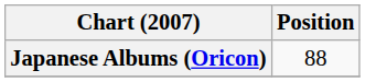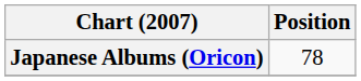Japanese Albums (Oricon) | Position: 88 -> 78
